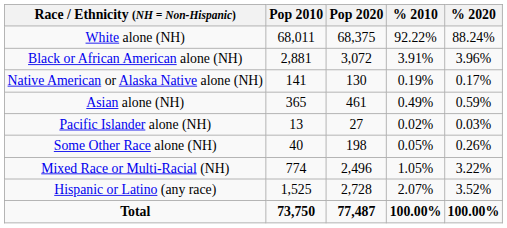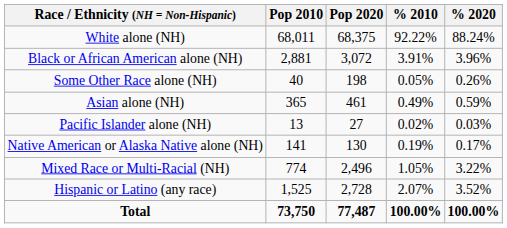rows swapped: Native American or Alaska Native alone (NH) <-> Some Other Race alone (NH)
